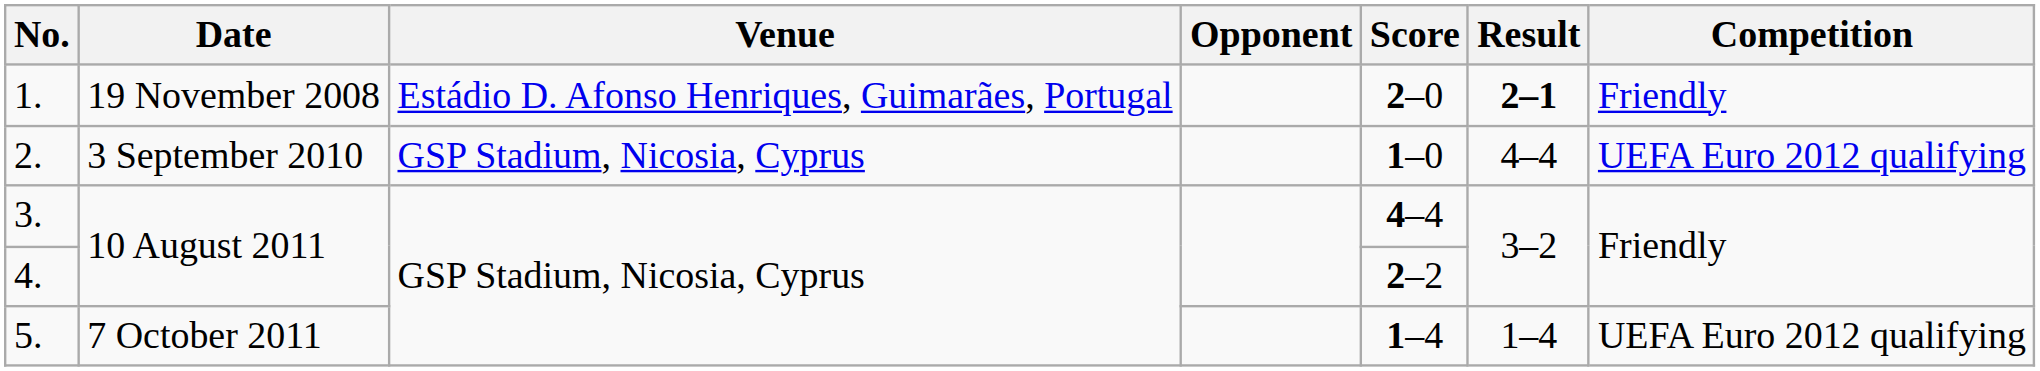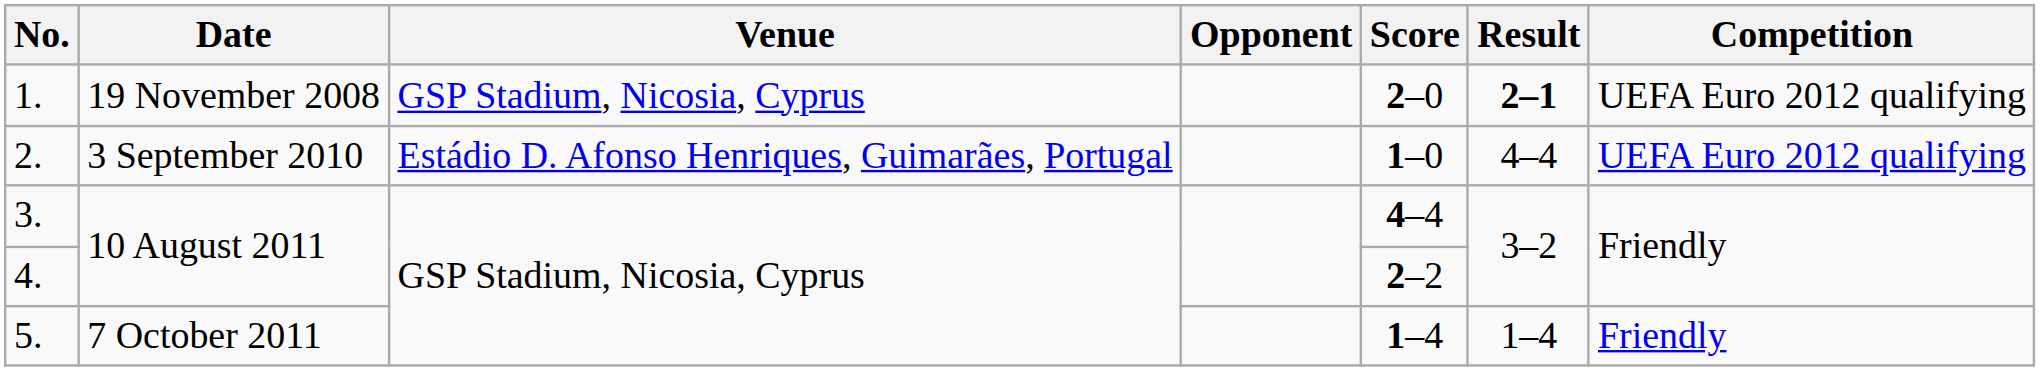1. | Venue: Estádio D. Afonso Henriques, Guimarães, Portugal -> GSP Stadium, Nicosia, Cyprus
1. | Competition: Friendly -> UEFA Euro 2012 qualifying
2. | Venue: GSP Stadium, Nicosia, Cyprus -> Estádio D. Afonso Henriques, Guimarães, Portugal
5. | Competition: UEFA Euro 2012 qualifying -> Friendly
